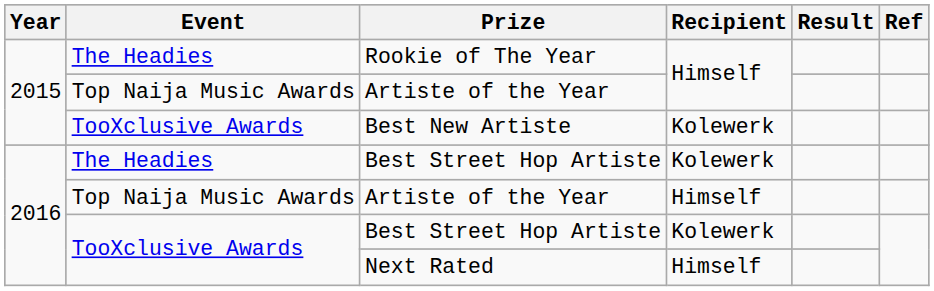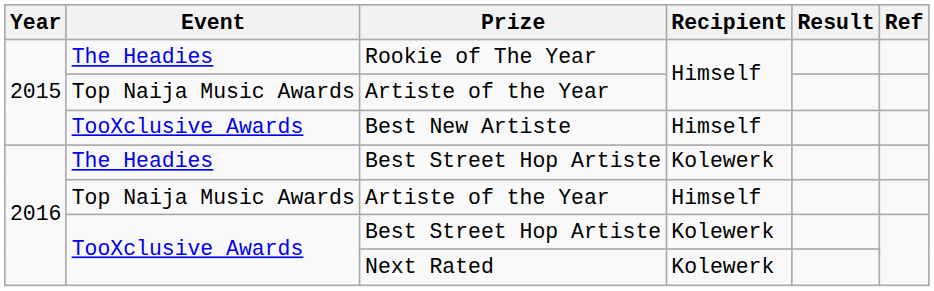Best New Artiste | Recipient: Kolewerk -> Himself
Next Rated | Recipient: Himself -> Kolewerk
